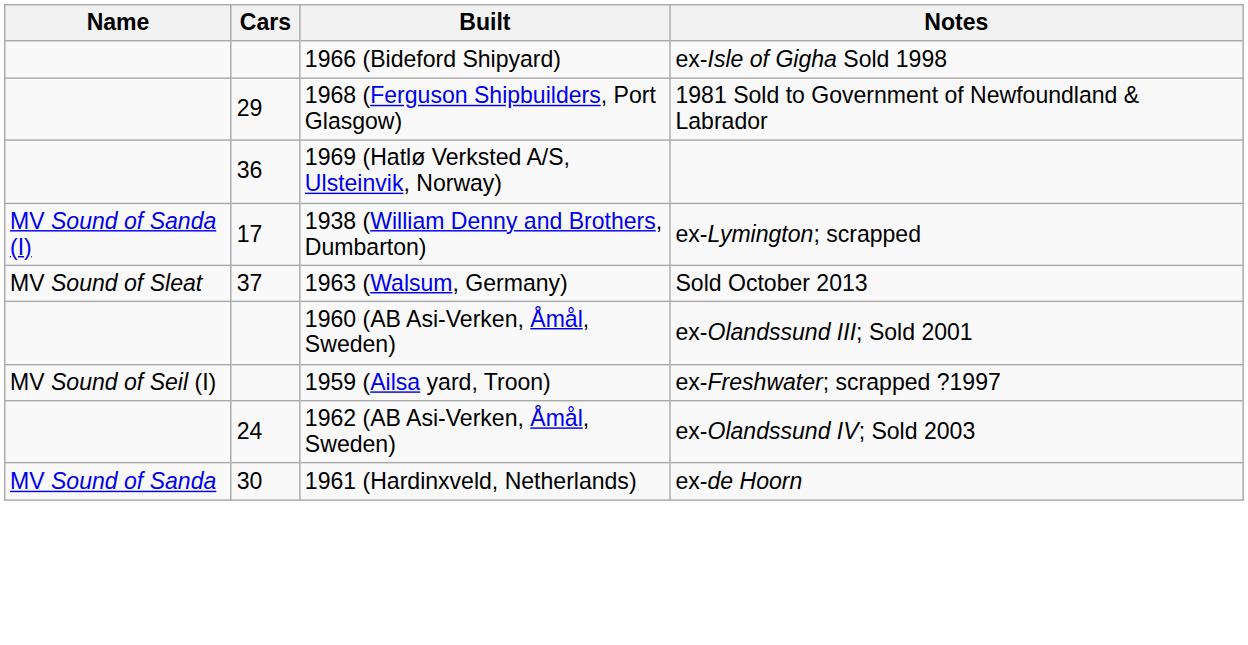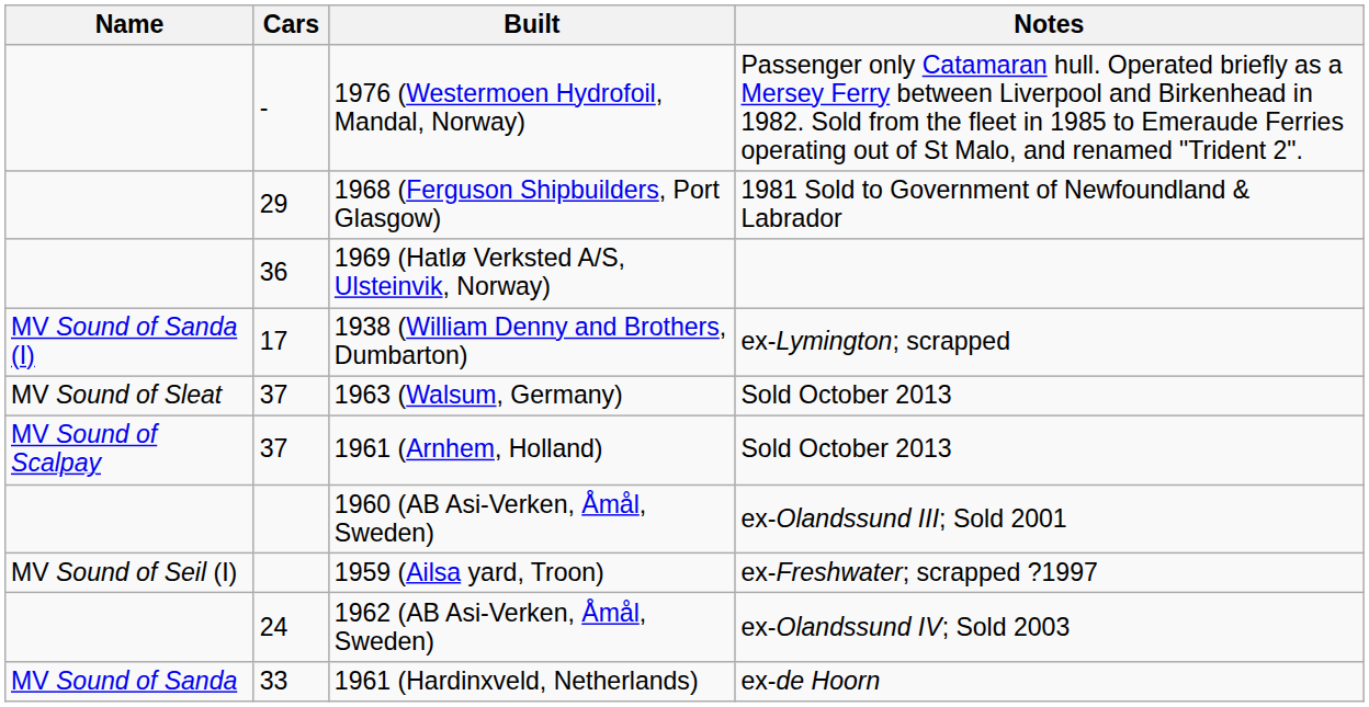+ row: - | 1976 (Westermoen Hydrofoil, Mandal, Norway) | Passenger only Catamaran hull. Operated briefly as a Mersey Ferry between Liverpool and Birkenhead in 1982. Sold from the fleet in 1985 to Emeraude Ferries operating out of St Malo, and renamed "Trident 2".
- row: 1966 (Bideford Shipyard) | ex-Isle of Gigha Sold 1998
+ row: MV Sound of Scalpay | 37 | 1961 (Arnhem, Holland) | Sold October 2013
1961 (Hardinxveld, Netherlands) | Cars: 30 -> 33
